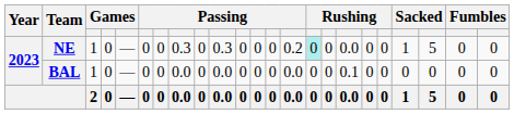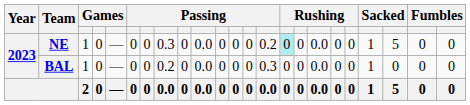NE | column 10: 0.3 -> 0.0
BAL | column 8: 0.0 -> 0.2
BAL | column 14: 0.0 -> 0.3
BAL | column 17: 0.1 -> 0.0
BAL | column 20: 0 -> 1
